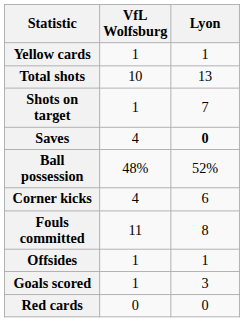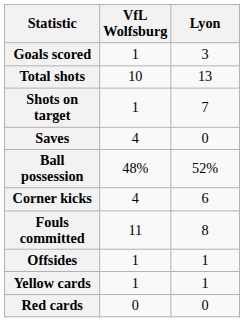rows swapped: Goals scored <-> Yellow cards
Saves | Lyon: bold -> normal
